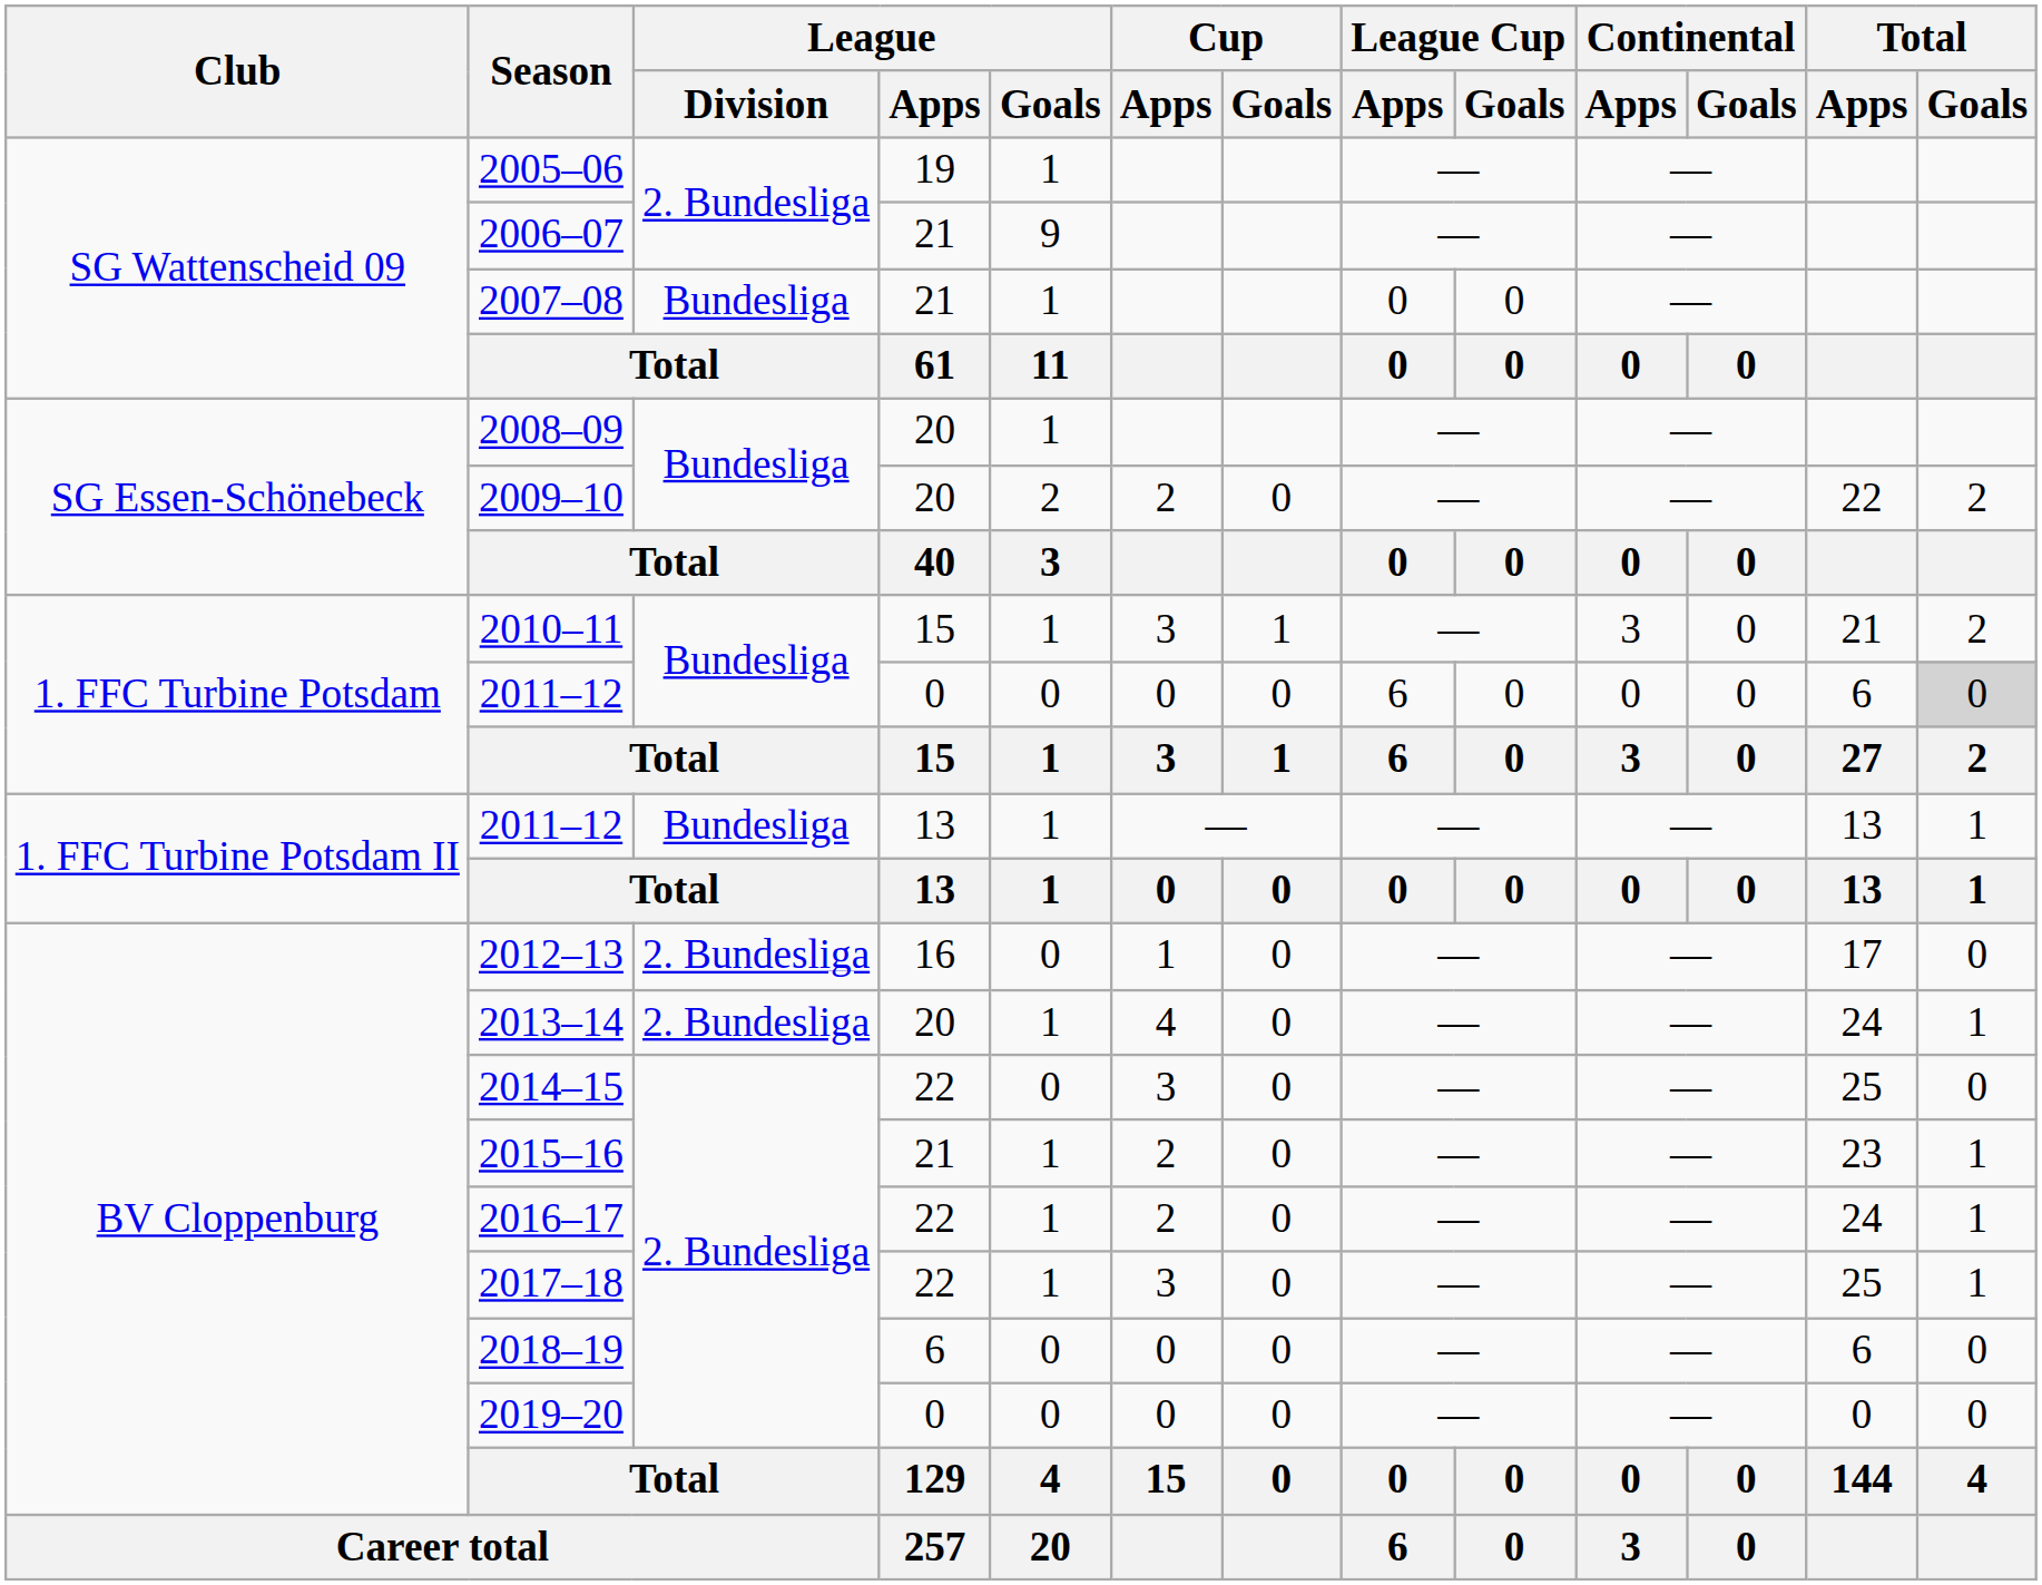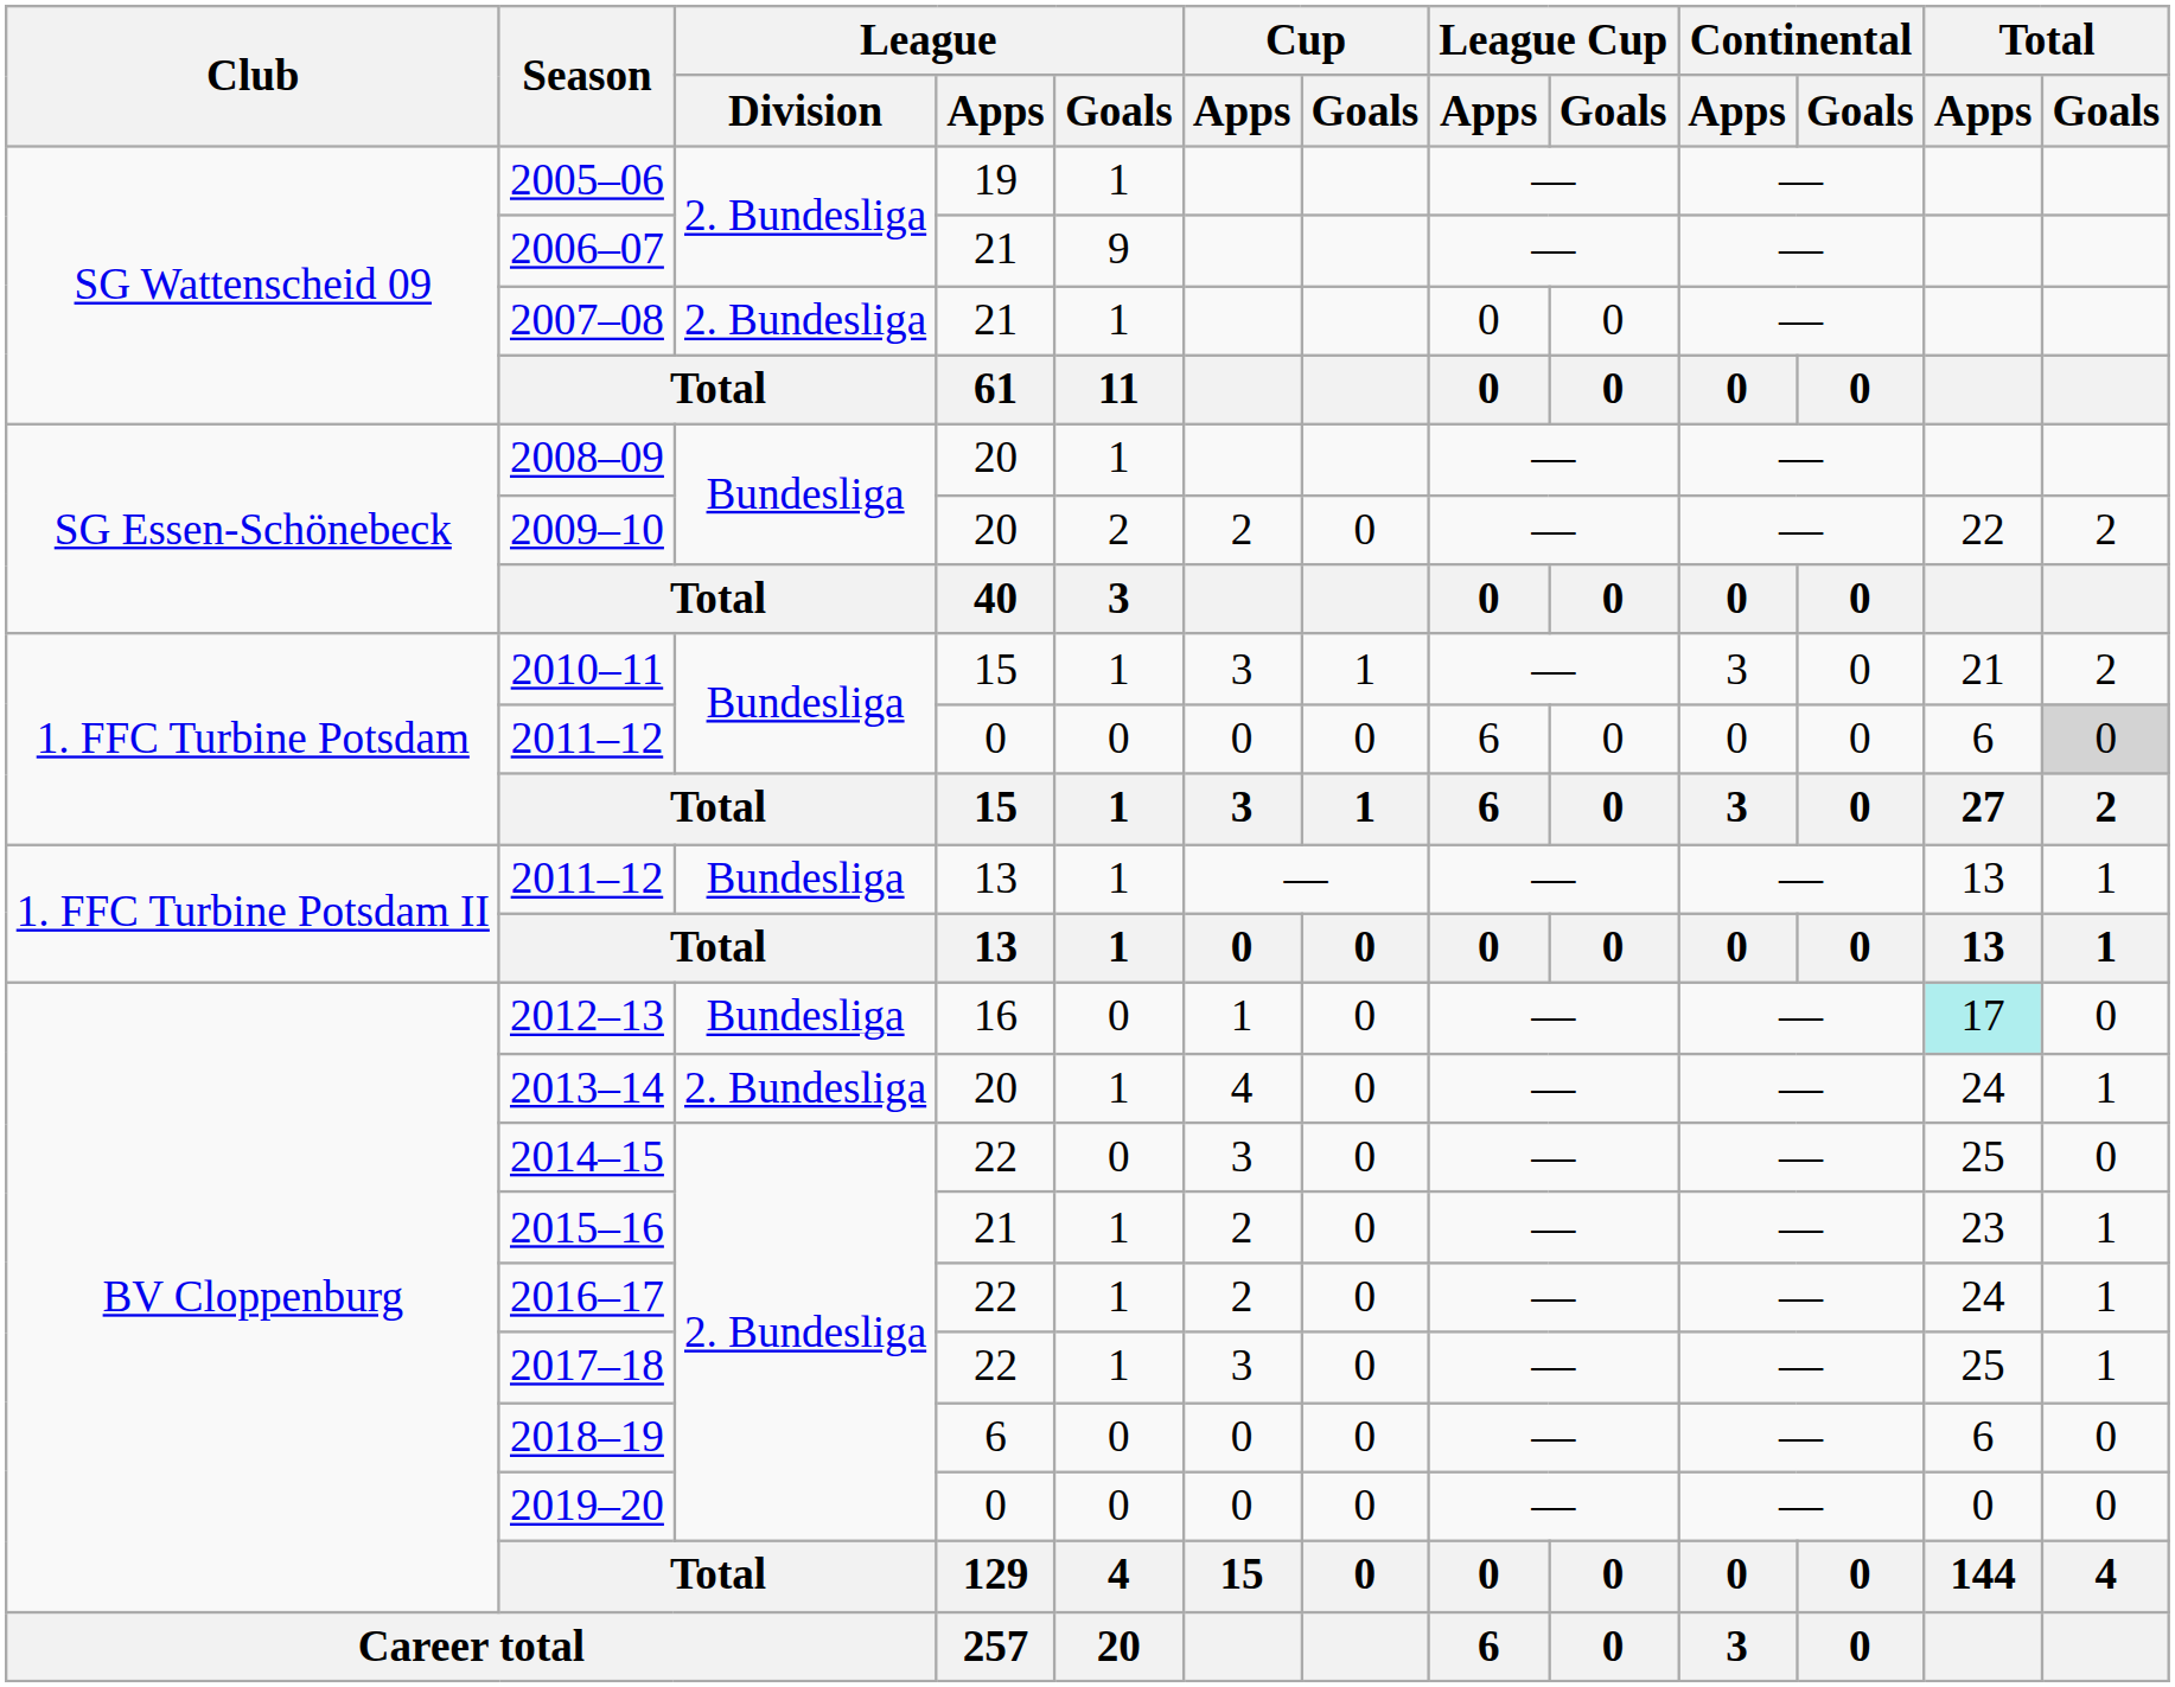2007–08 | League / Division: Bundesliga -> 2. Bundesliga
2012–13 | League / Division: 2. Bundesliga -> Bundesliga
2012–13 | Total / Apps: no background -> paleturquoise background
